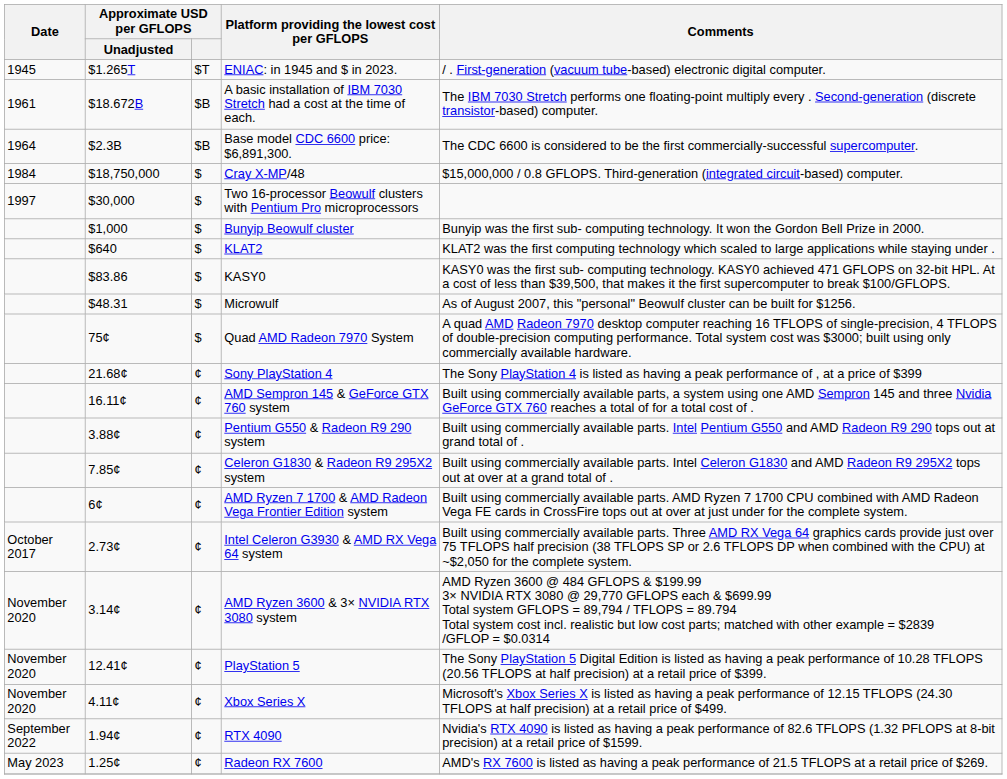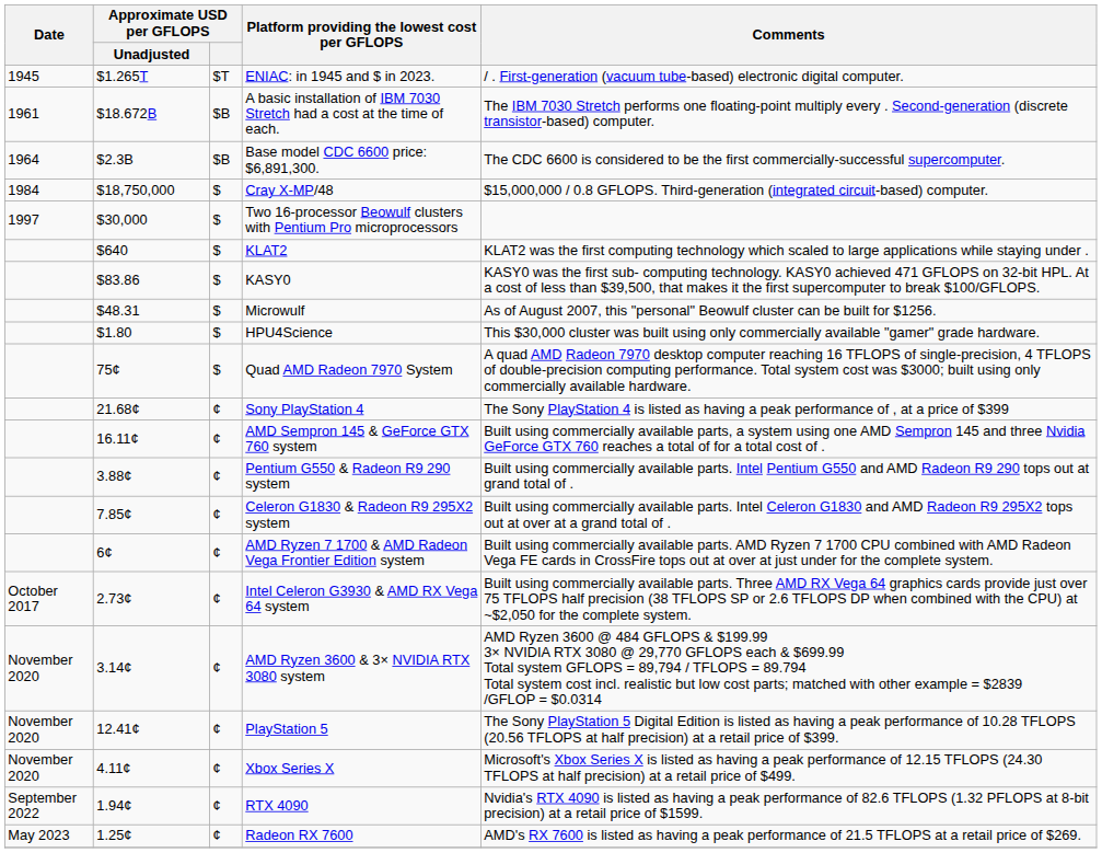- row: $1,000 | $ | Bunyip Beowulf cluster | Bunyip was the first sub- computing technology. It won the Gordon Bell Prize in 2000.
+ row: $1.80 | $ | HPU4Science | This $30,000 cluster was built using only commercially available "gamer" grade hardware.
